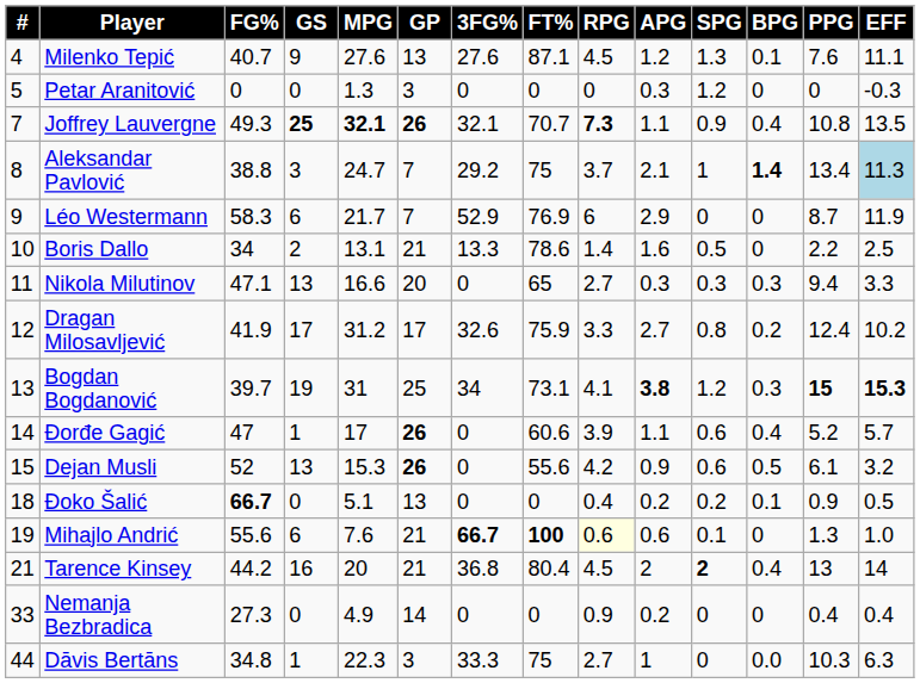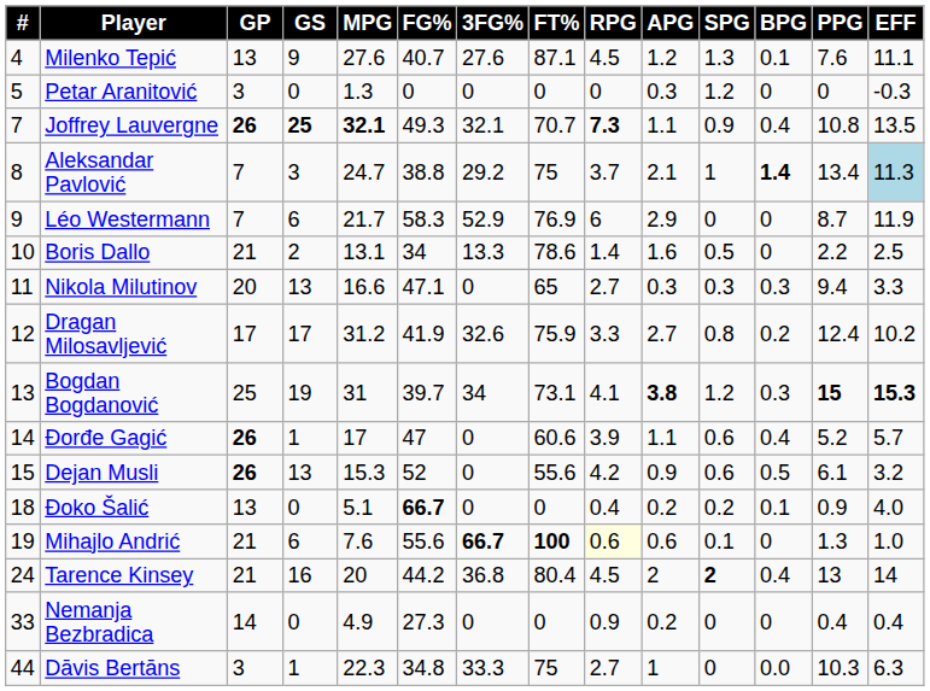columns swapped: GP <-> FG%
Đoko Šalić | EFF: 0.5 -> 4.0
Tarence Kinsey | #: 21 -> 24
